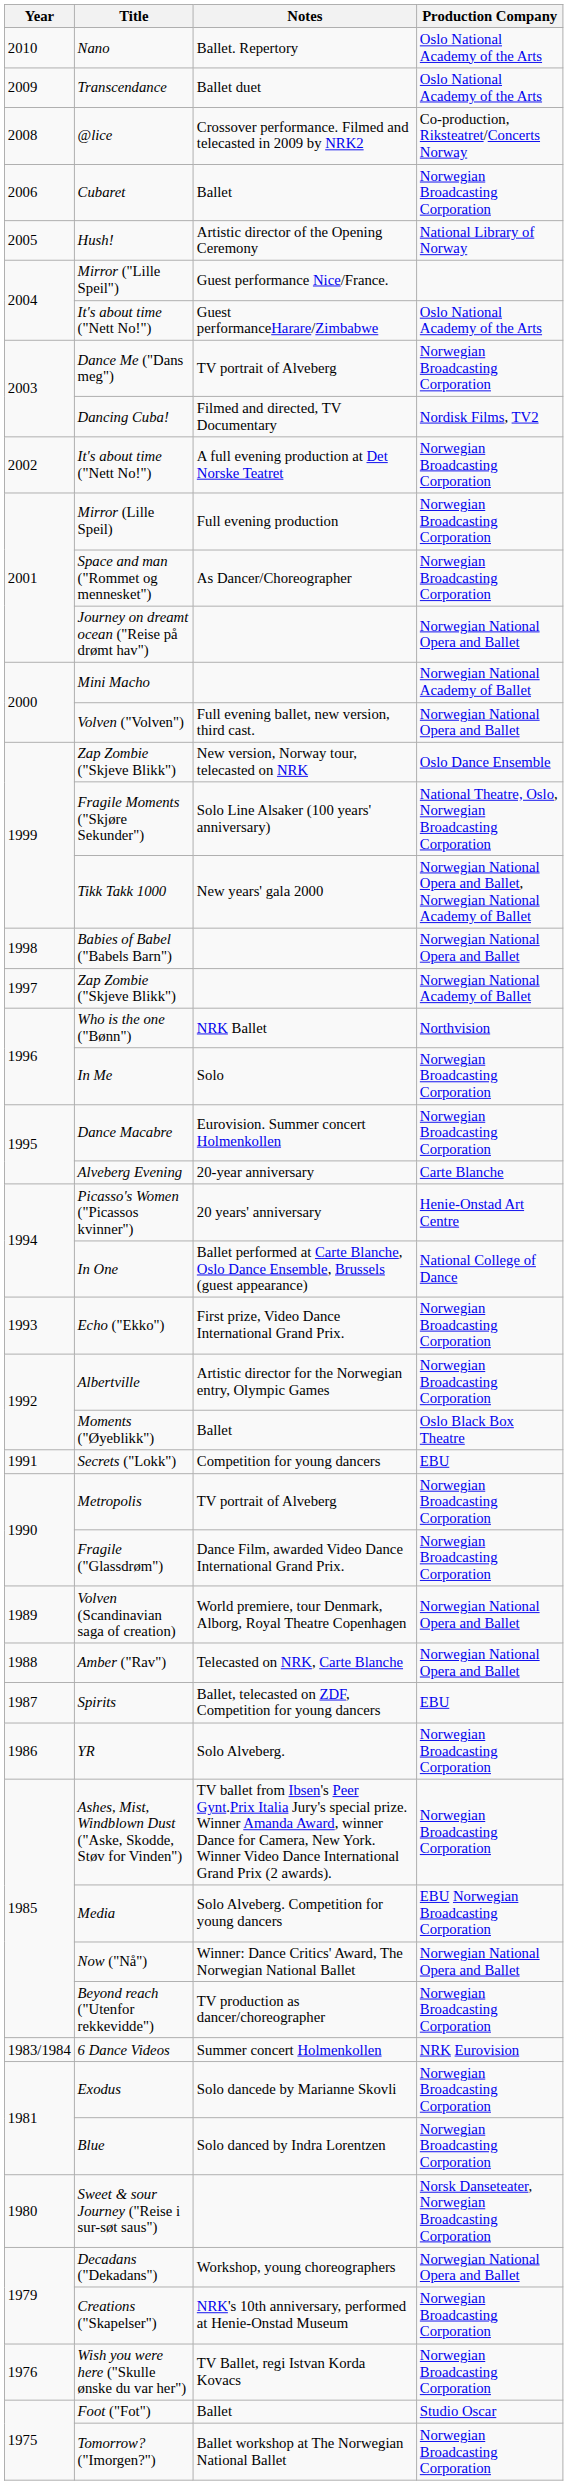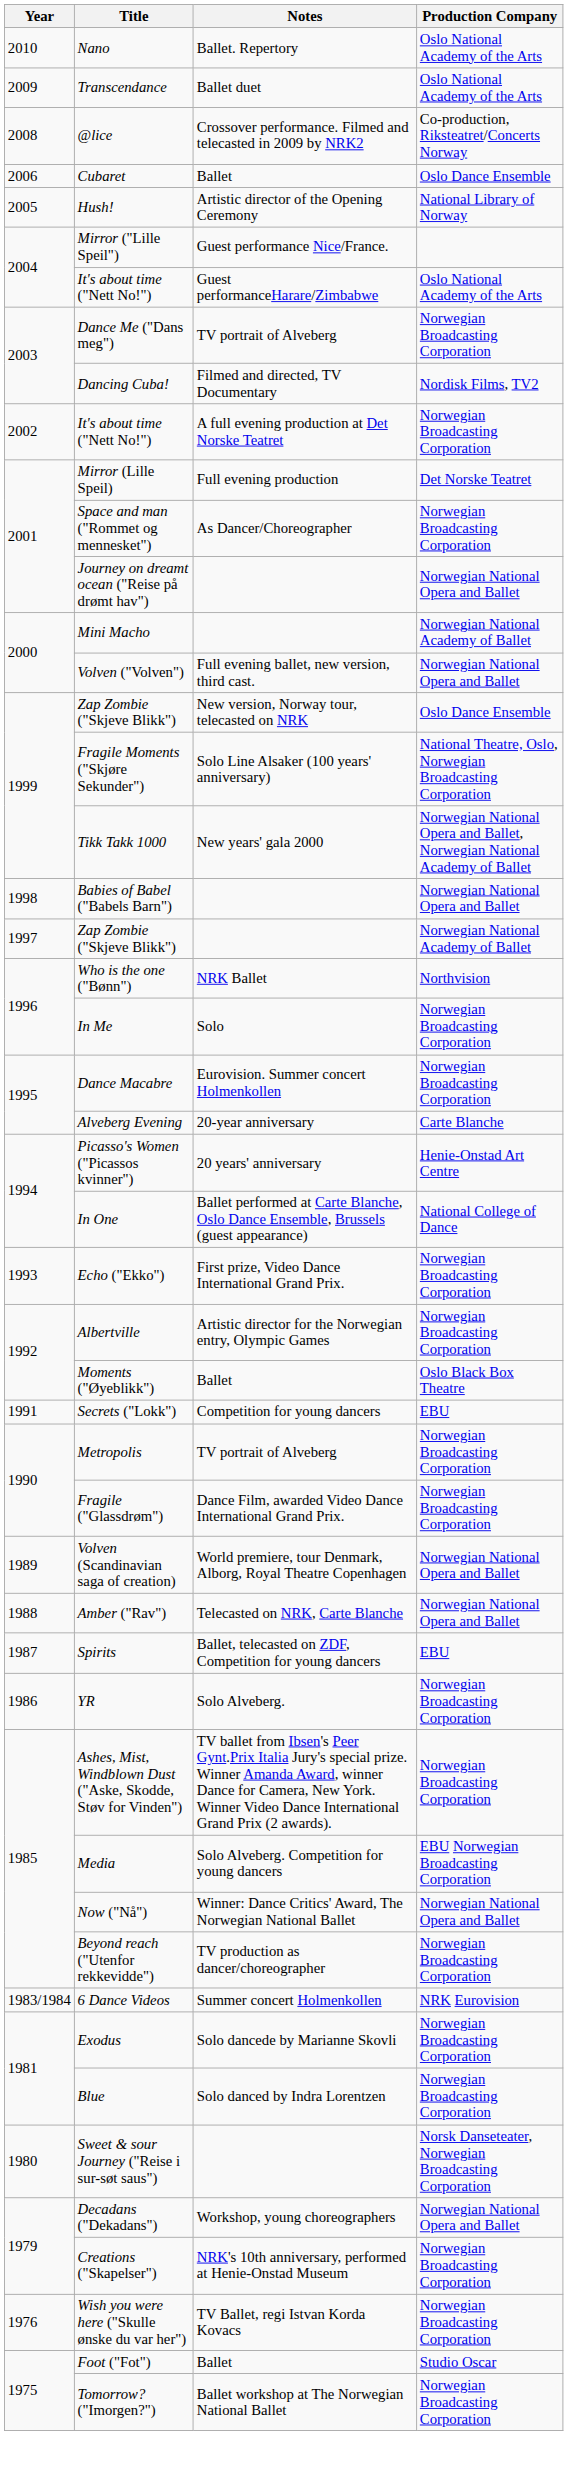Cubaret | Production Company: Norwegian Broadcasting Corporation -> Oslo Dance Ensemble
Mirror (Lille Speil) | Production Company: Norwegian Broadcasting Corporation -> Det Norske Teatret
